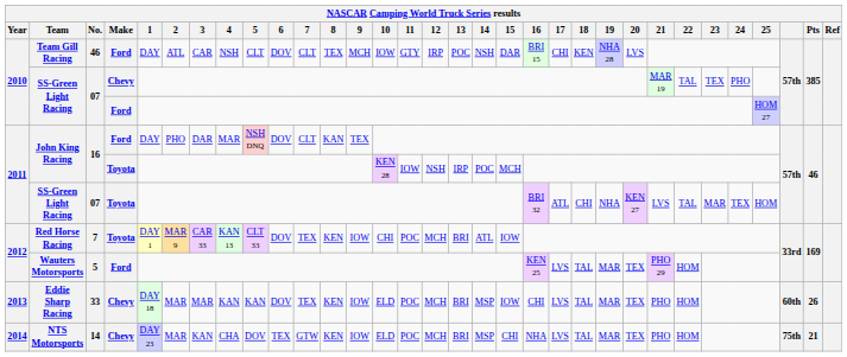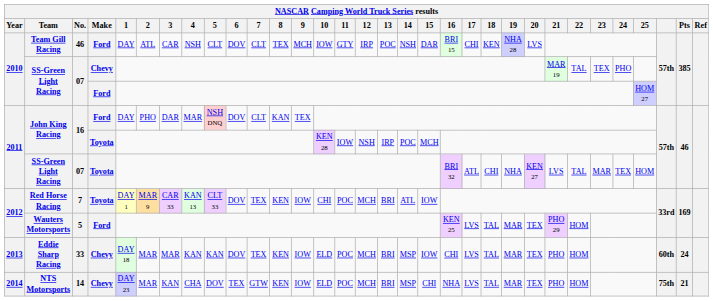Eddie Sharp Racing | Pts: 26 -> 24
